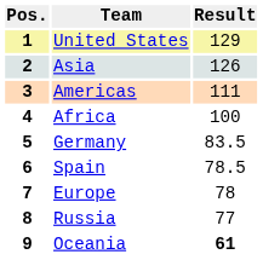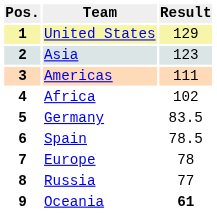2 | Result: 126 -> 123
4 | Result: 100 -> 102
